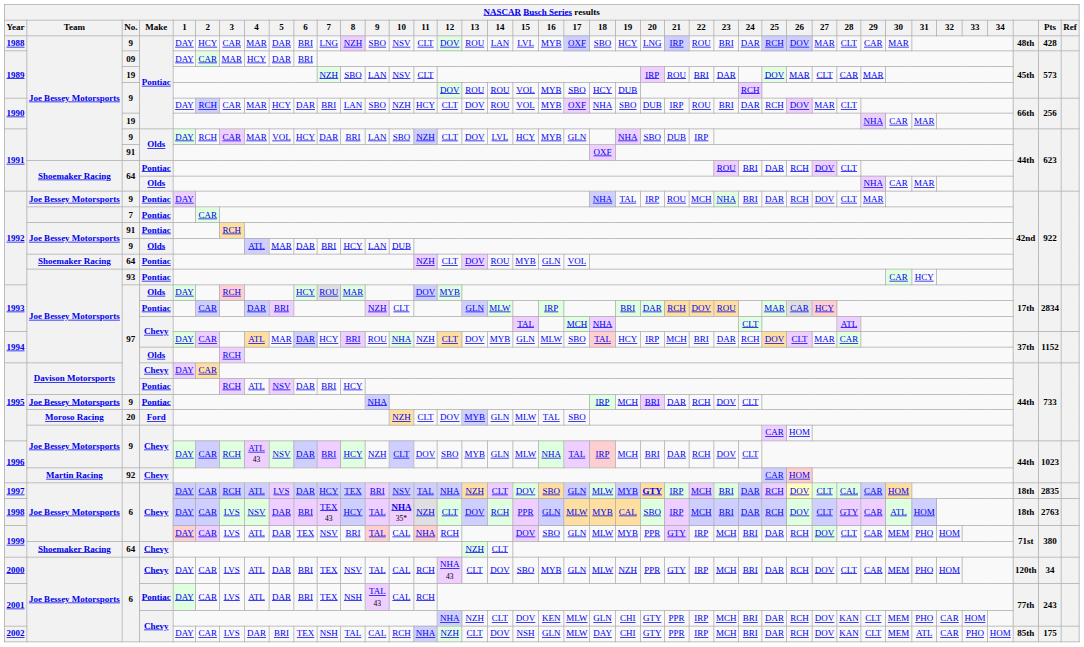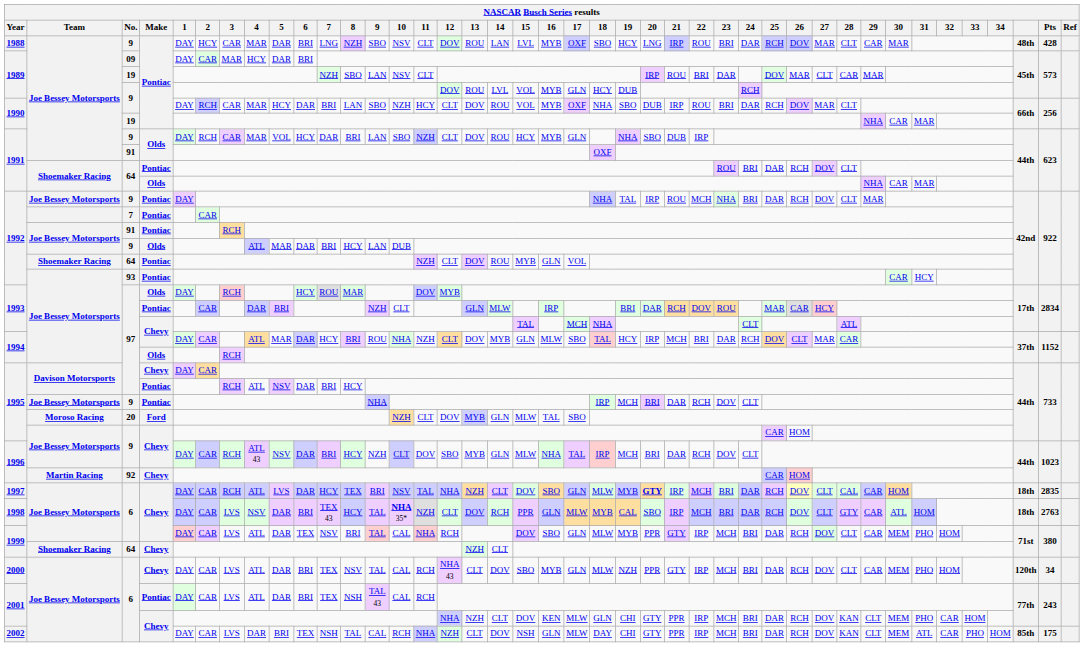1989 / 9 | 14: ROU -> LVL
1989 / 9 | 17: SBO -> GLN
1991 / 9 | 14: LVL -> ROU
